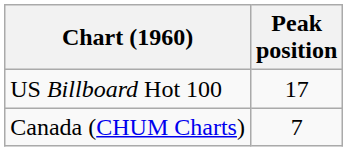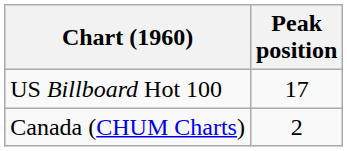Canada (CHUM Charts) | Peak position: 7 -> 2
